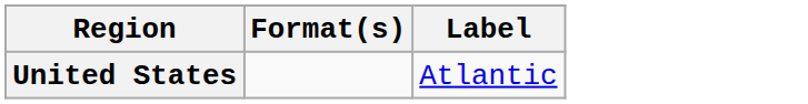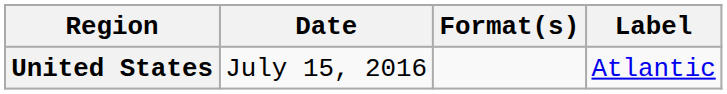+ column: Date | July 15, 2016
